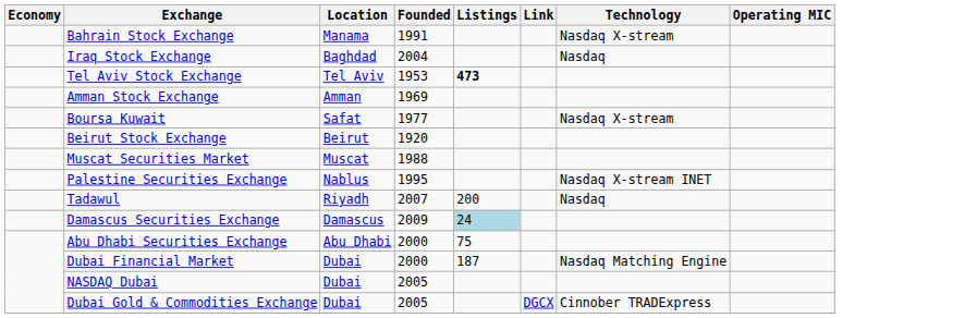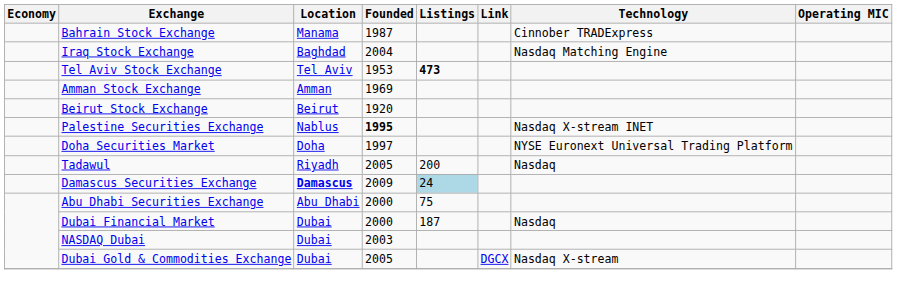Bahrain Stock Exchange | Founded: 1991 -> 1987
Bahrain Stock Exchange | Technology: Nasdaq X-stream -> Cinnober TRADExpress
Iraq Stock Exchange | Technology: Nasdaq -> Nasdaq Matching Engine
- row: Boursa Kuwait | Safat | 1977 | Nasdaq X-stream
- row: Muscat Securities Market | Muscat | 1988
Palestine Securities Exchange | Founded: normal -> bold
+ row: Doha Securities Market | Doha | 1997 | NYSE Euronext Universal Trading Platform
Tadawul | Founded: 2007 -> 2005
Damascus Securities Exchange | Location: normal -> bold
Dubai Financial Market | Technology: Nasdaq Matching Engine -> Nasdaq
NASDAQ Dubai | Founded: 2005 -> 2003
Dubai Gold & Commodities Exchange | Technology: Cinnober TRADExpress -> Nasdaq X-stream
